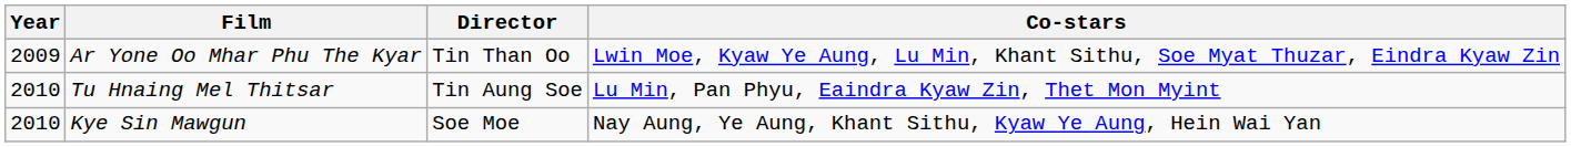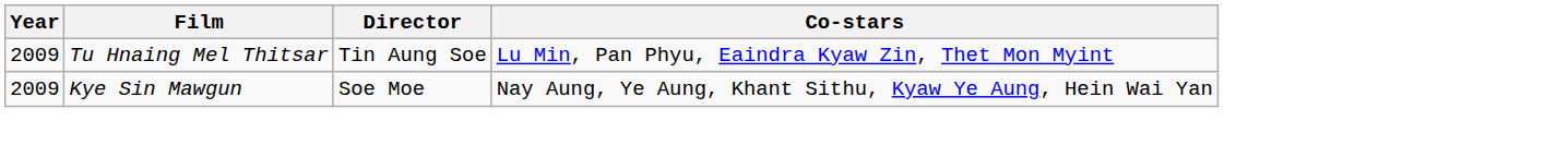- row: 2009 | Ar Yone Oo Mhar Phu The Kyar | Tin Than Oo | Lwin Moe, Kyaw Ye Aung, Lu Min, Khant Sithu, Soe Myat Thuzar, Eindra Kyaw Zin
Tu Hnaing Mel Thitsar | Year: 2010 -> 2009
Kye Sin Mawgun | Year: 2010 -> 2009
